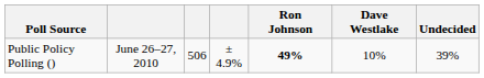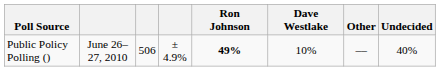+ column: Other | ––
Public Policy Polling () | Undecided: 39% -> 40%
